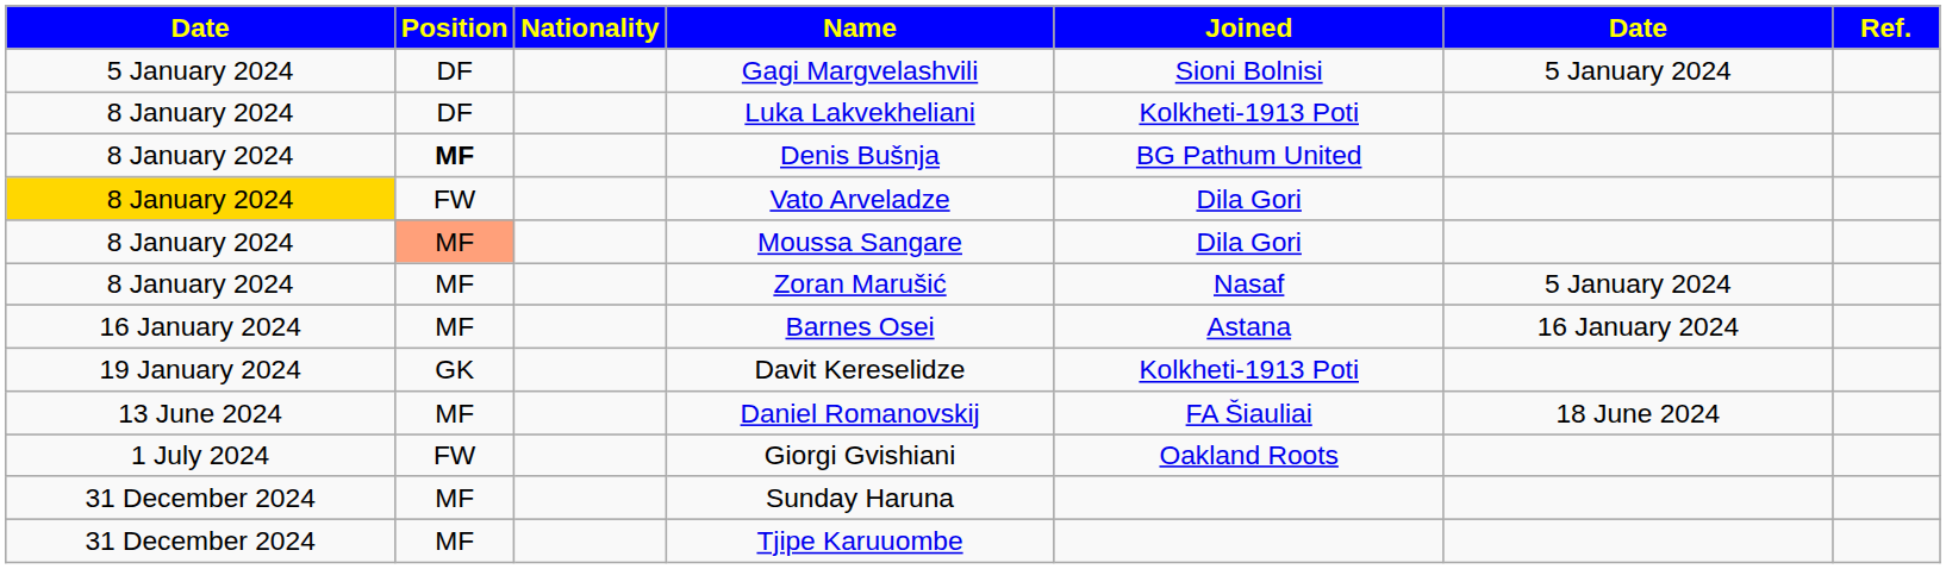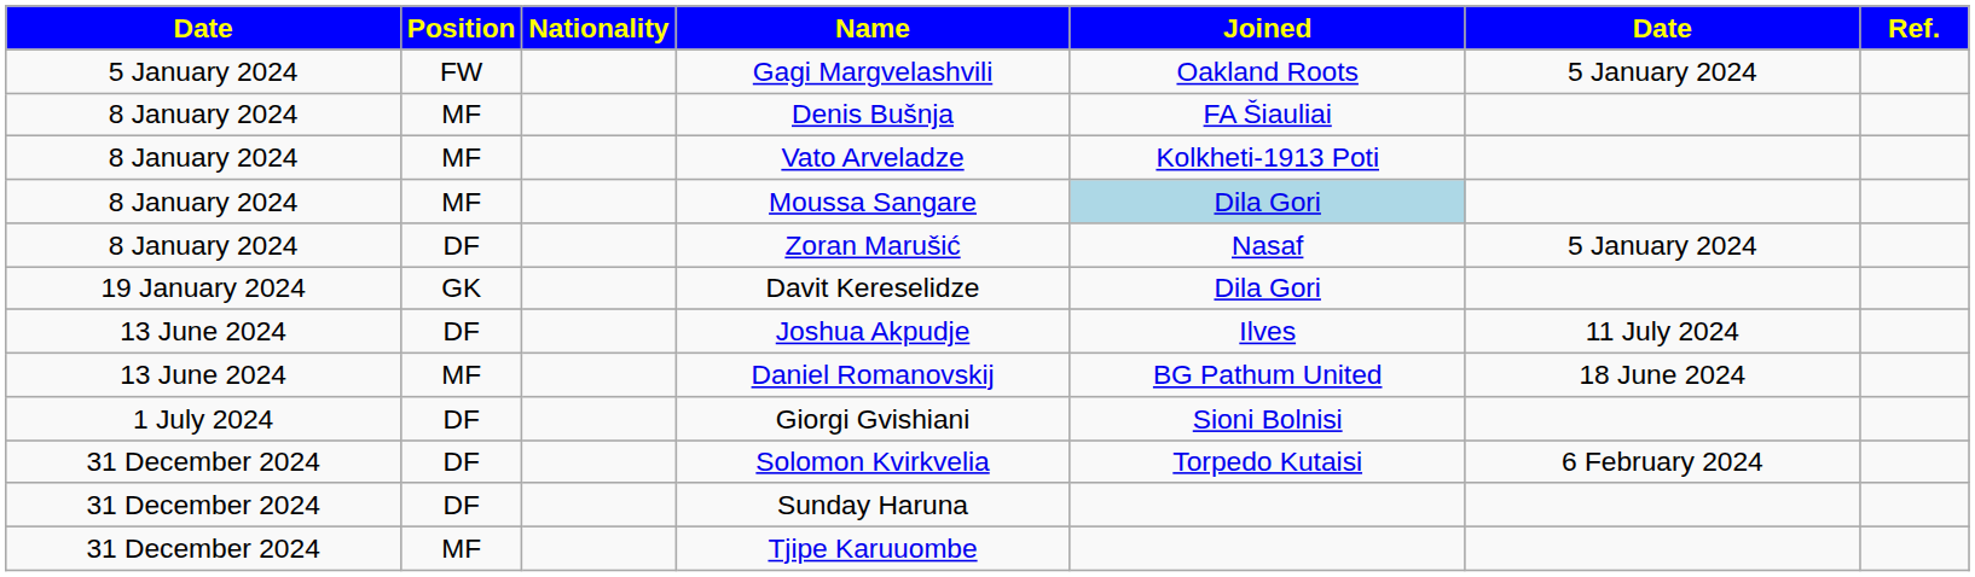Gagi Margvelashvili | Position: DF -> FW
Gagi Margvelashvili | Joined: Sioni Bolnisi -> Oakland Roots
- row: 8 January 2024 | DF | Luka Lakvekheliani | Kolkheti-1913 Poti
Denis Bušnja | Position: bold -> normal
Denis Bušnja | Joined: BG Pathum United -> FA Šiauliai
Vato Arveladze | column 1: gold background -> no background
Vato Arveladze | Position: FW -> MF
Vato Arveladze | Joined: Dila Gori -> Kolkheti-1913 Poti
Moussa Sangare | Position: lightsalmon background -> no background
Moussa Sangare | Joined: no background -> lightblue background
Zoran Marušić | Position: MF -> DF
- row: 16 January 2024 | MF | Barnes Osei | Astana | 16 January 2024
Davit Kereselidze | Joined: Kolkheti-1913 Poti -> Dila Gori
+ row: 13 June 2024 | DF | Joshua Akpudje | Ilves | 11 July 2024
Daniel Romanovskij | Joined: FA Šiauliai -> BG Pathum United
Giorgi Gvishiani | Position: FW -> DF
Giorgi Gvishiani | Joined: Oakland Roots -> Sioni Bolnisi
+ row: 31 December 2024 | DF | Solomon Kvirkvelia | Torpedo Kutaisi | 6 February 2024
Sunday Haruna | Position: MF -> DF
